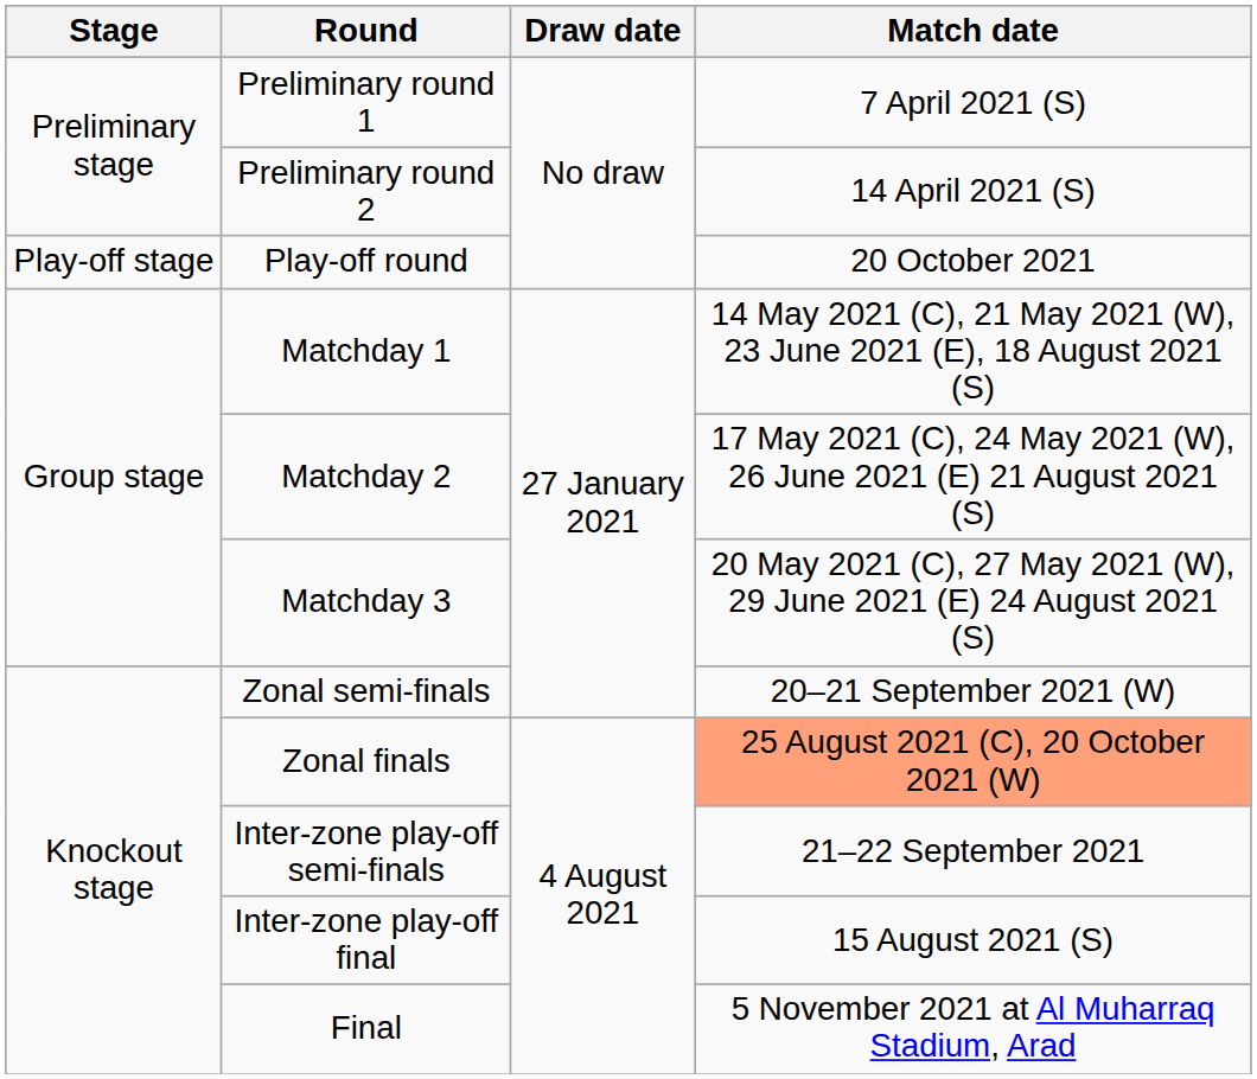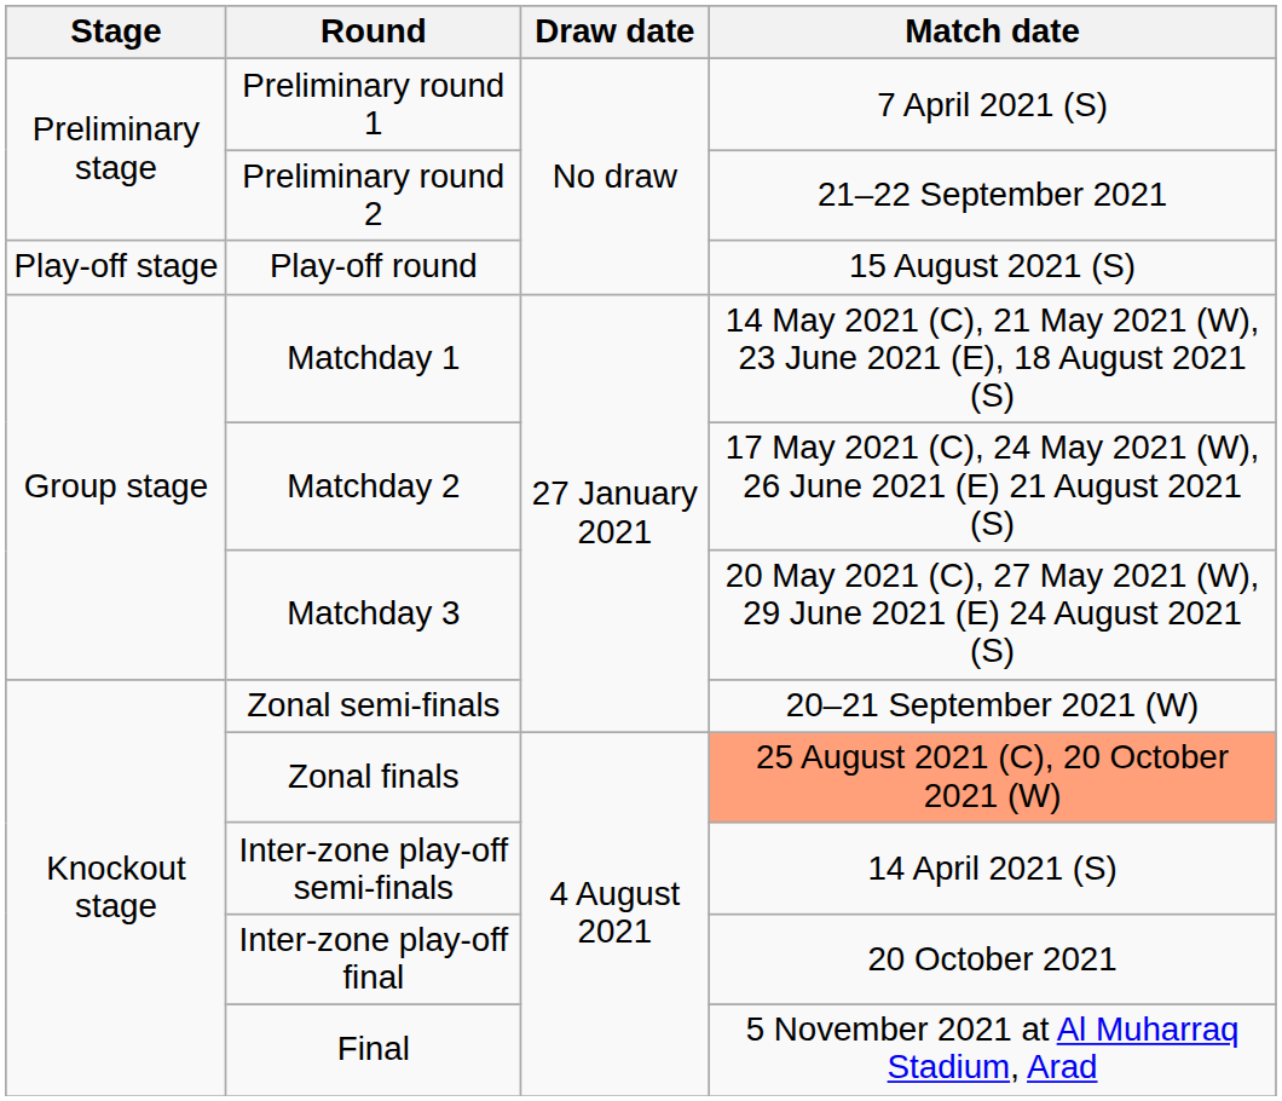Preliminary round 2 | Match date: 14 April 2021 (S) -> 21–22 September 2021
Play-off round | Match date: 20 October 2021 -> 15 August 2021 (S)
Inter-zone play-off semi-finals | Match date: 21–22 September 2021 -> 14 April 2021 (S)
Inter-zone play-off final | Match date: 15 August 2021 (S) -> 20 October 2021
